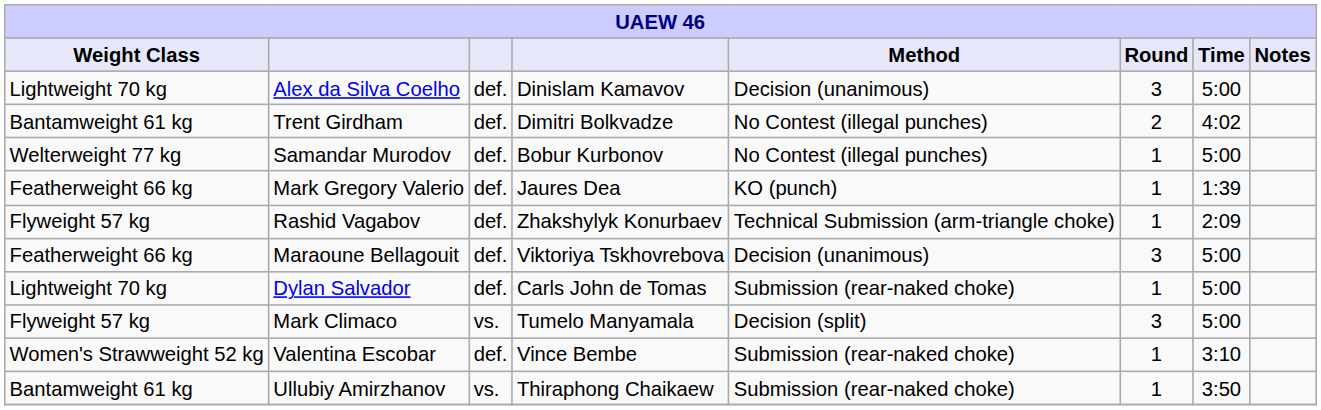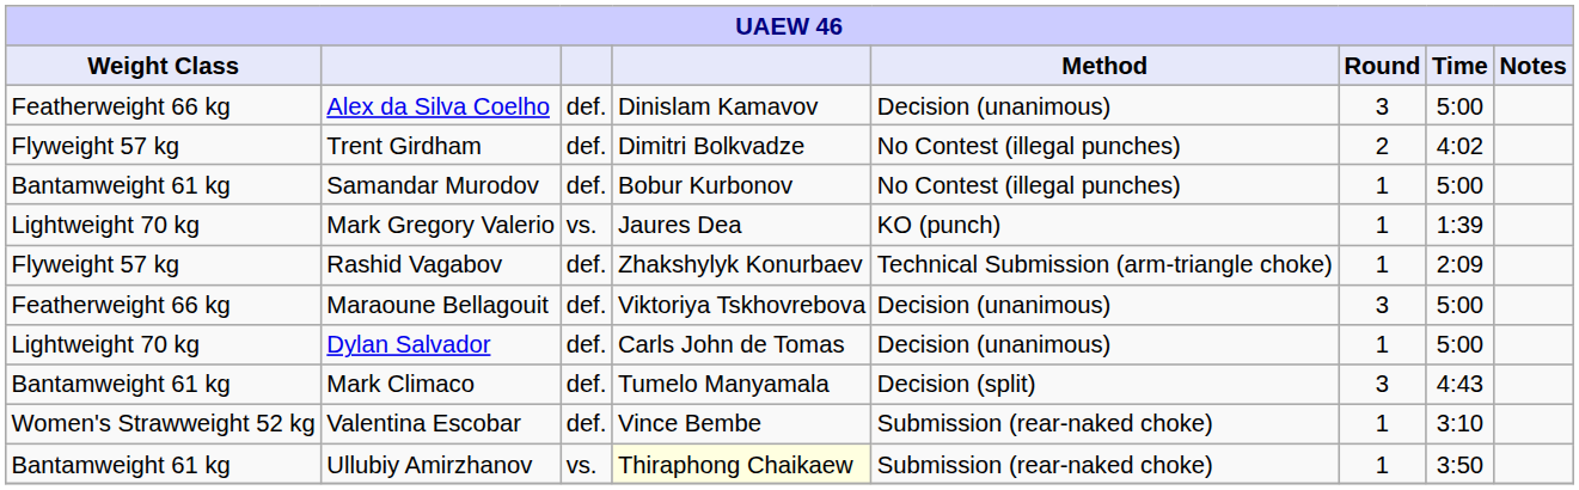Alex da Silva Coelho | Weight Class: Lightweight 70 kg -> Featherweight 66 kg
Trent Girdham | Weight Class: Bantamweight 61 kg -> Flyweight 57 kg
Samandar Murodov | Weight Class: Welterweight 77 kg -> Bantamweight 61 kg
Mark Gregory Valerio | Weight Class: Featherweight 66 kg -> Lightweight 70 kg
Mark Gregory Valerio | column 3: def. -> vs.
Dylan Salvador | Method: Submission (rear-naked choke) -> Decision (unanimous)
Mark Climaco | Weight Class: Flyweight 57 kg -> Bantamweight 61 kg
Mark Climaco | column 3: vs. -> def.
Mark Climaco | Time: 5:00 -> 4:43
Ullubiy Amirzhanov | column 4: no background -> lightyellow background
